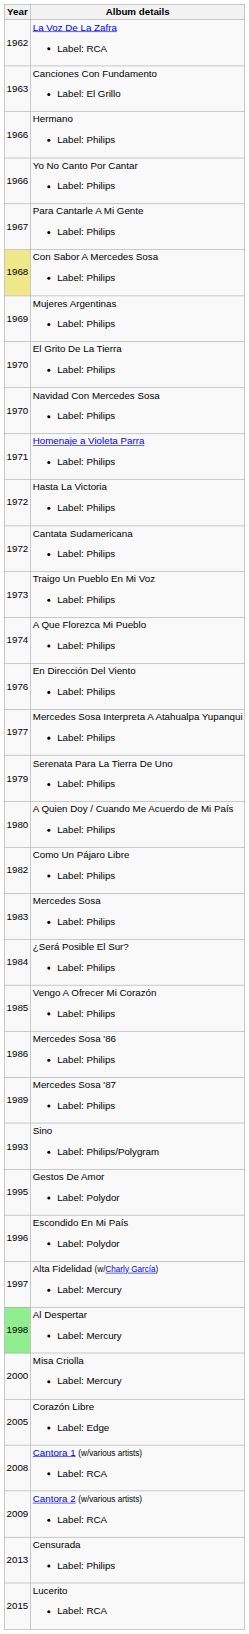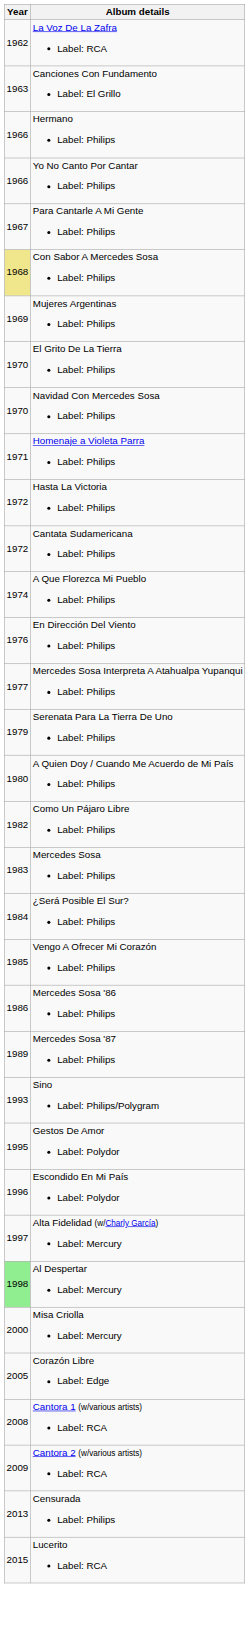- row: 1973 | Traigo Un Pueblo En Mi Voz Label: Philips
